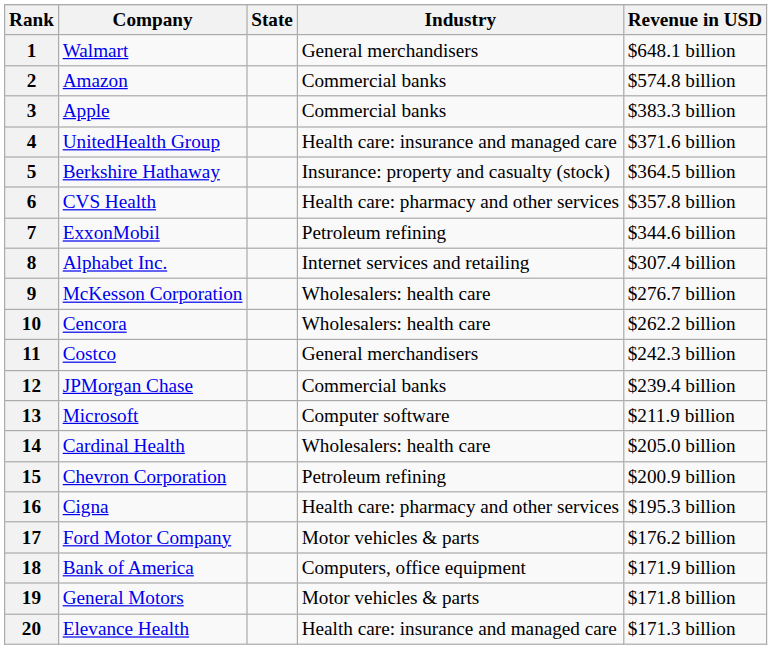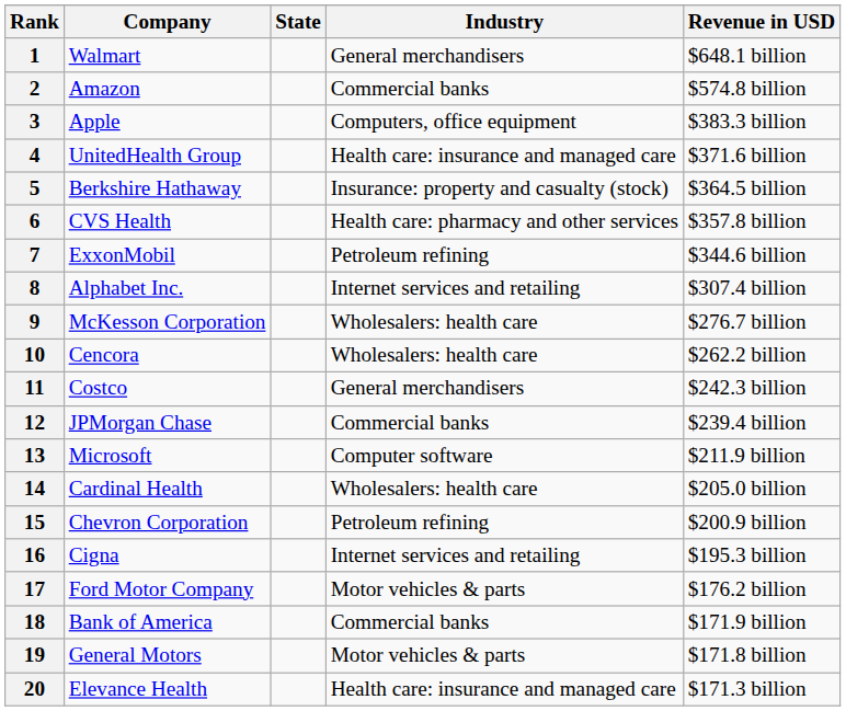3 | Industry: Commercial banks -> Computers, office equipment
16 | Industry: Health care: pharmacy and other services -> Internet services and retailing
18 | Industry: Computers, office equipment -> Commercial banks
